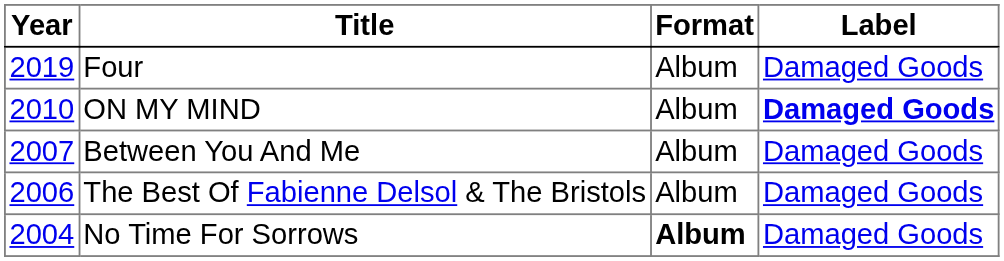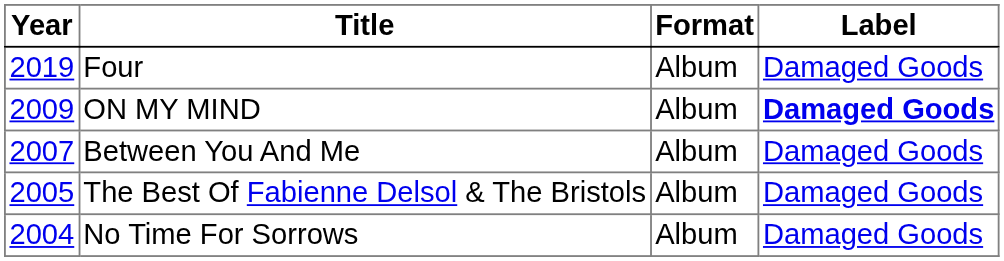ON MY MIND | Year: 2010 -> 2009
The Best Of Fabienne Delsol & The Bristols | Year: 2006 -> 2005
No Time For Sorrows | Format: bold -> normal
